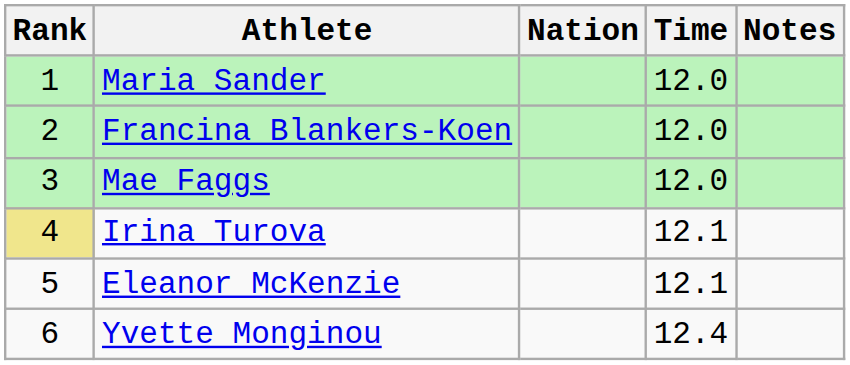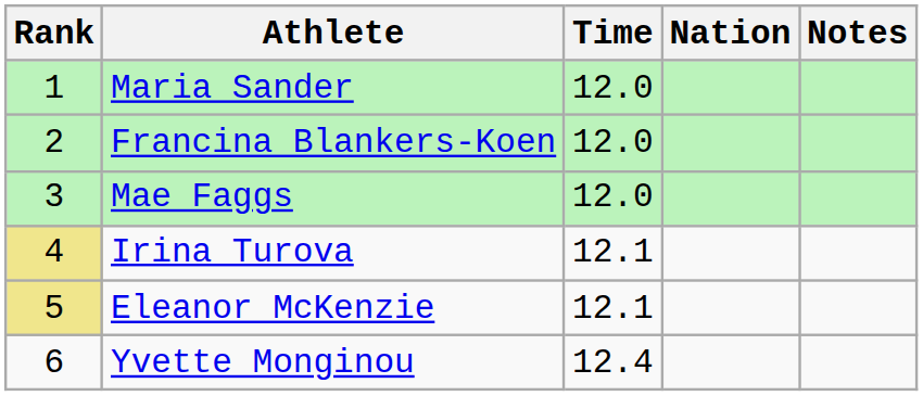columns swapped: Nation <-> Time
Eleanor McKenzie | Rank: no background -> khaki background
